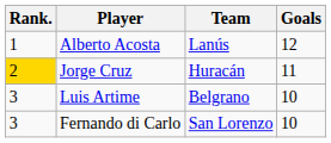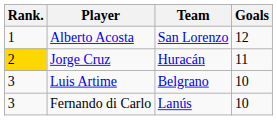Alberto Acosta | Team: Lanús -> San Lorenzo
Fernando di Carlo | Team: San Lorenzo -> Lanús
